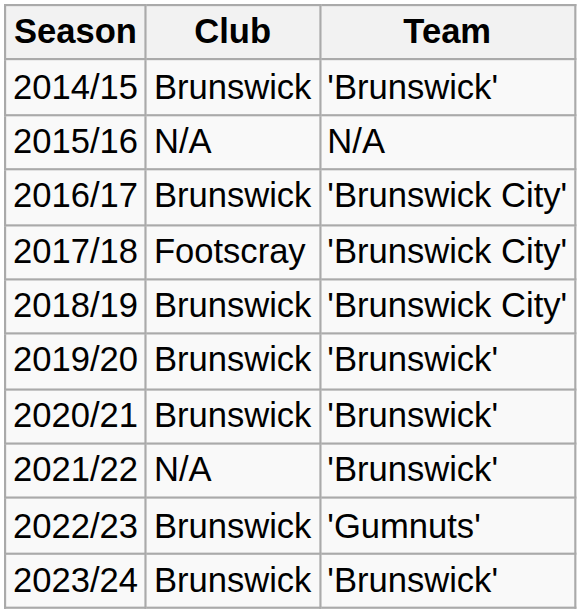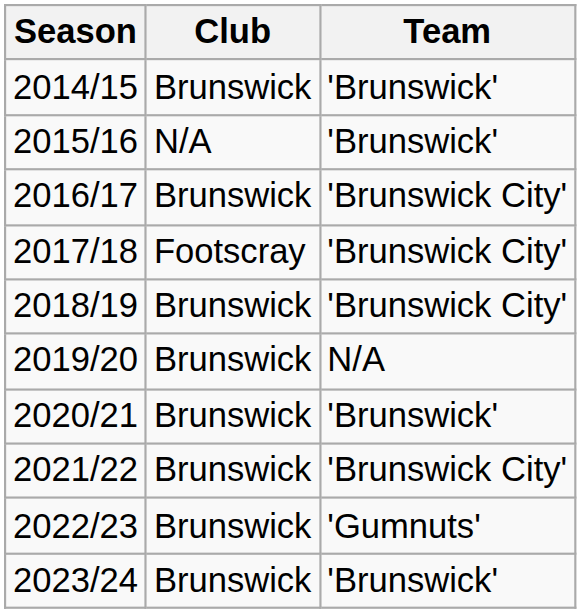2015/16 | Team: N/A -> 'Brunswick'
2019/20 | Team: 'Brunswick' -> N/A
2021/22 | Club: N/A -> Brunswick
2021/22 | Team: 'Brunswick' -> 'Brunswick City'
